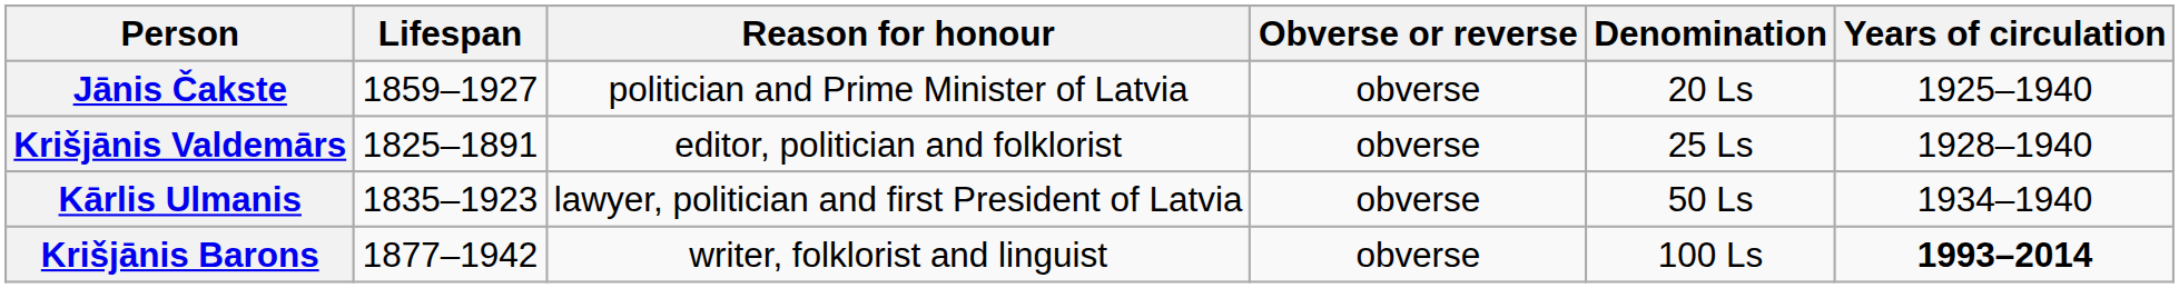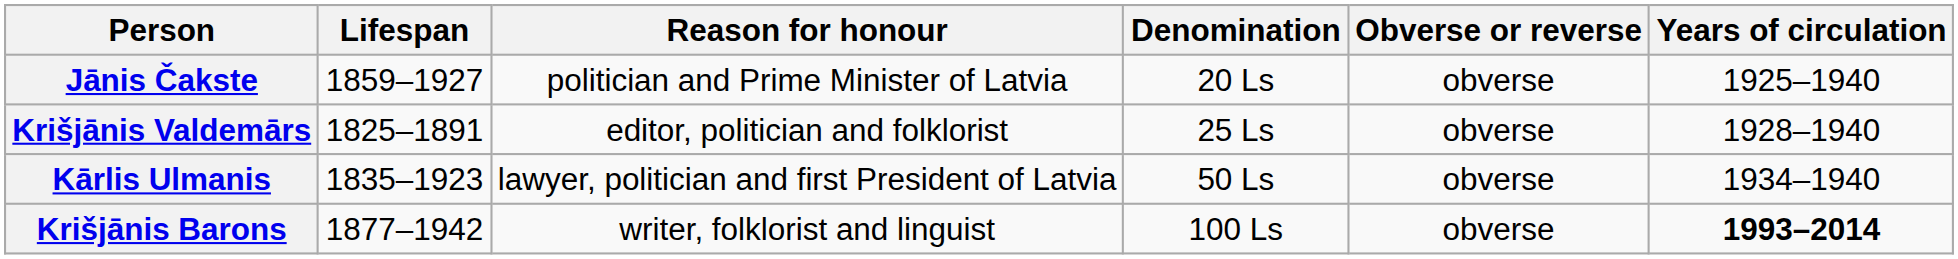columns swapped: Denomination <-> Obverse or reverse
